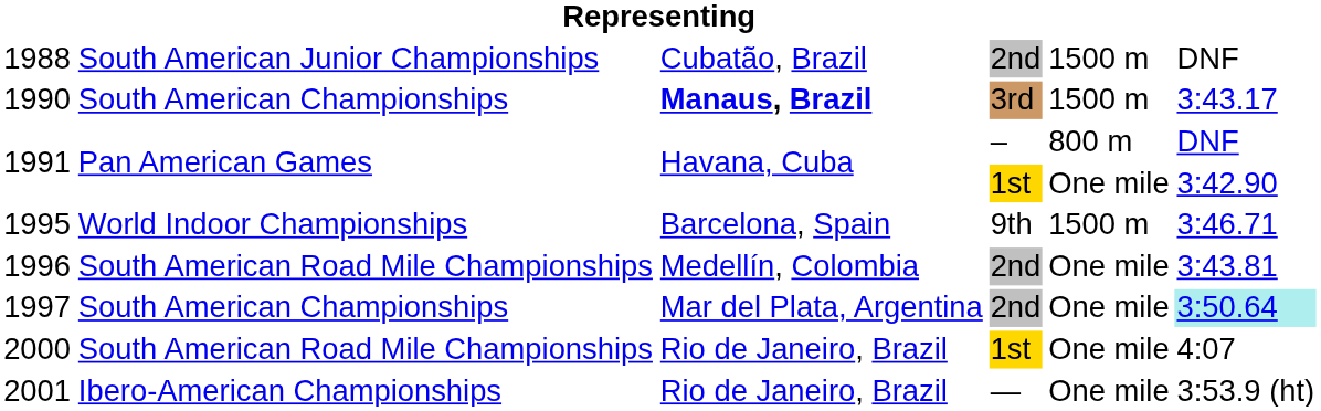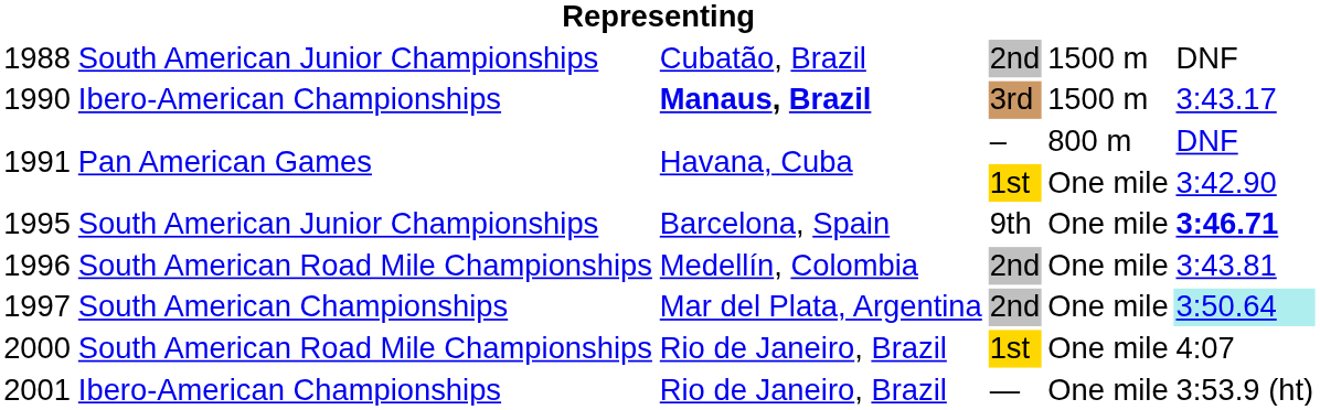1990 | column 2: South American Championships -> Ibero-American Championships
1995 | column 2: World Indoor Championships -> South American Junior Championships
1995 | column 5: 1500 m -> One mile
1995 | column 6: normal -> bold
